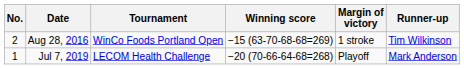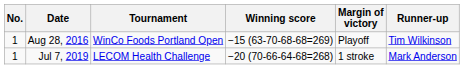Aug 28, 2016 | No.: 2 -> 1
Aug 28, 2016 | Margin of victory: 1 stroke -> Playoff
Jul 7, 2019 | Margin of victory: Playoff -> 1 stroke
